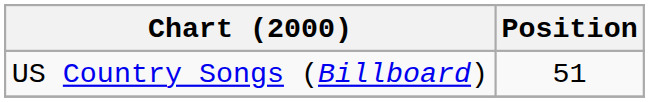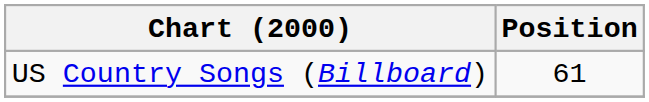US Country Songs (Billboard) | Position: 51 -> 61
